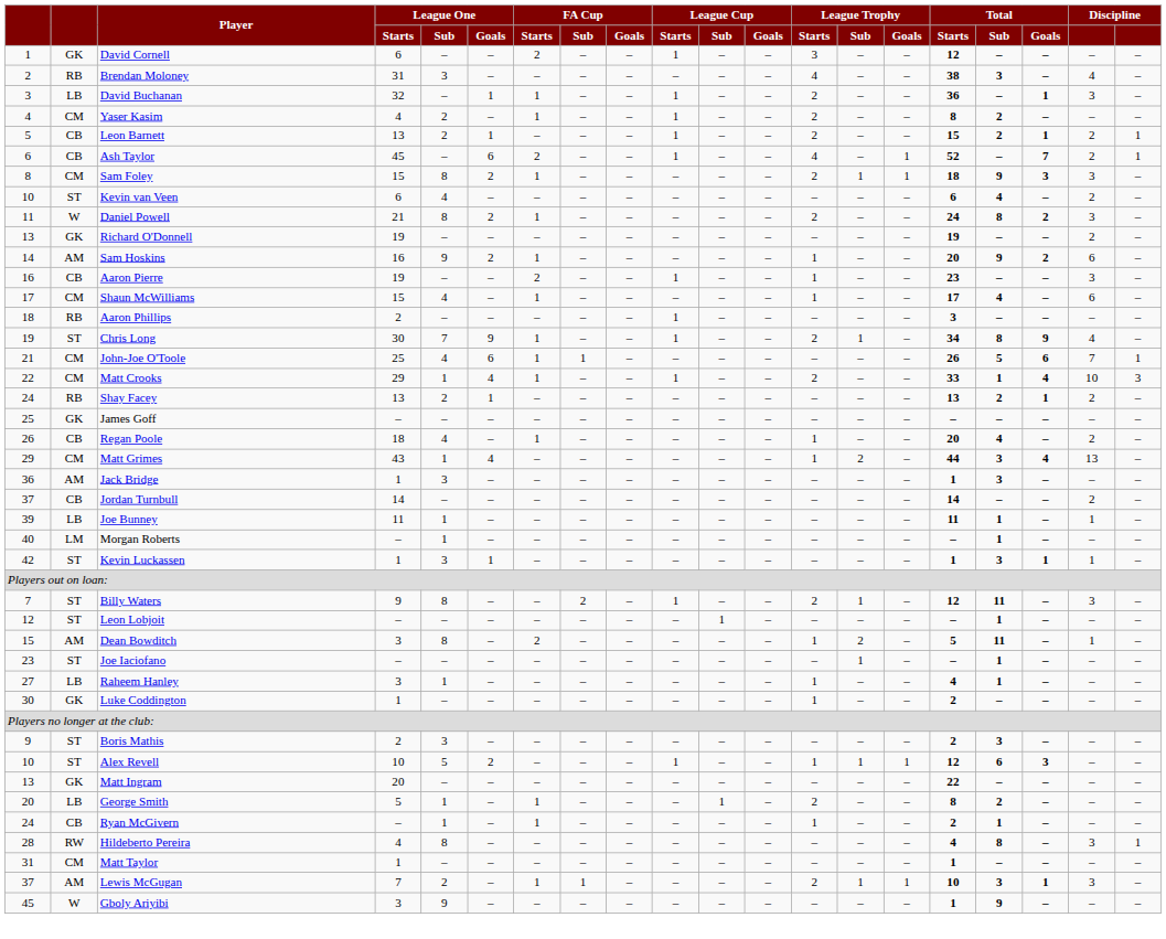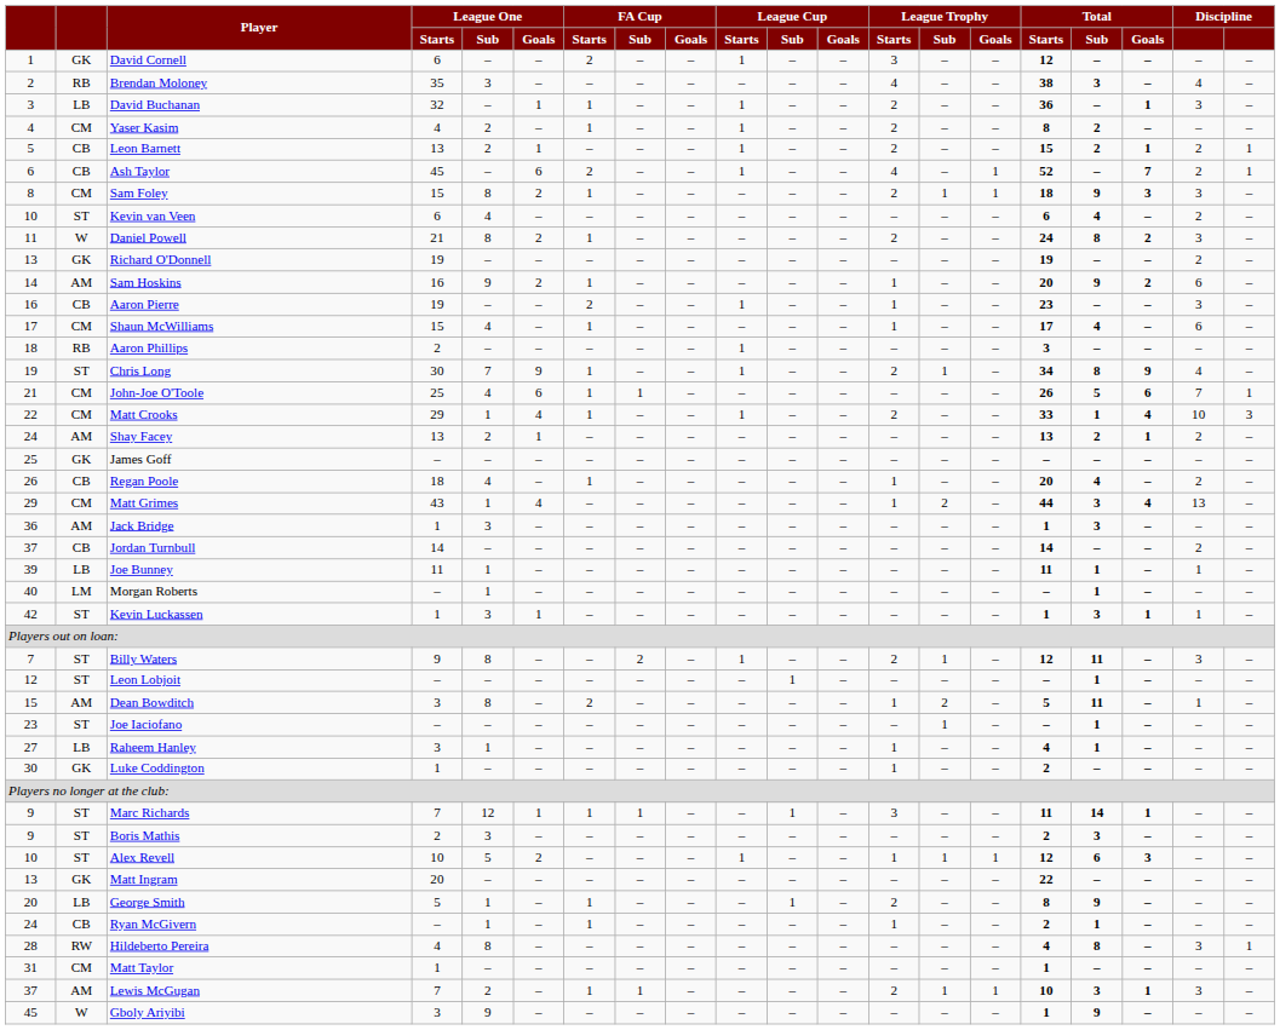Brendan Moloney | League One / Starts: 31 -> 35
Shay Facey | column 2: RB -> AM
+ row: 9 | ST | Marc Richards | 7 | 12 | 1 | 1 | 1 | – | – | 1 | – | 3 | – | – | 11 | 14 | 1 | – | –
George Smith | Total / Sub: 2 -> 9
